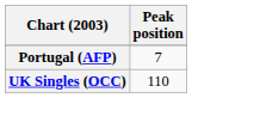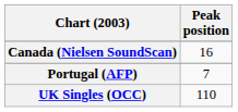+ row: Canada (Nielsen SoundScan) | 16
